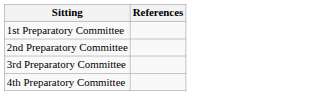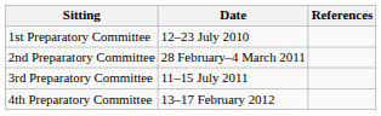+ column: Date | 12–23 July 2010 | 28 February–4 March 2011 | 11–15 July 2011 | 13–17 February 2012
